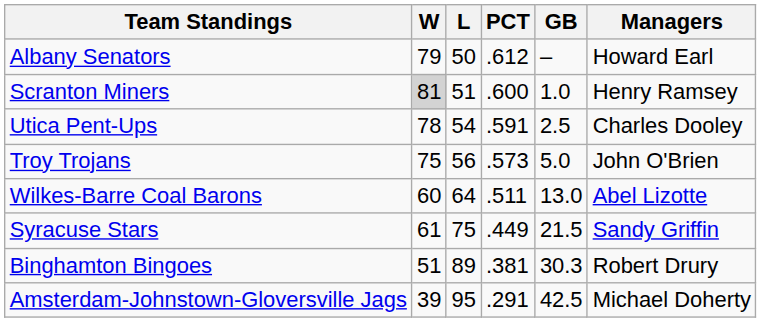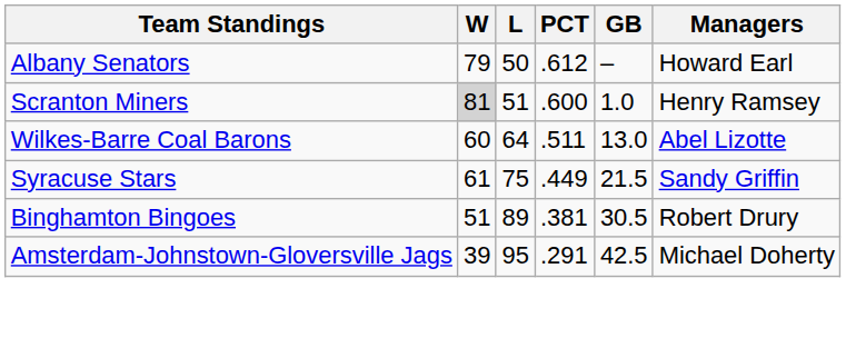- row: Utica Pent-Ups | 78 | 54 | .591 | 2.5 | Charles Dooley
- row: Troy Trojans | 75 | 56 | .573 | 5.0 | John O'Brien
Binghamton Bingoes | GB: 30.3 -> 30.5
